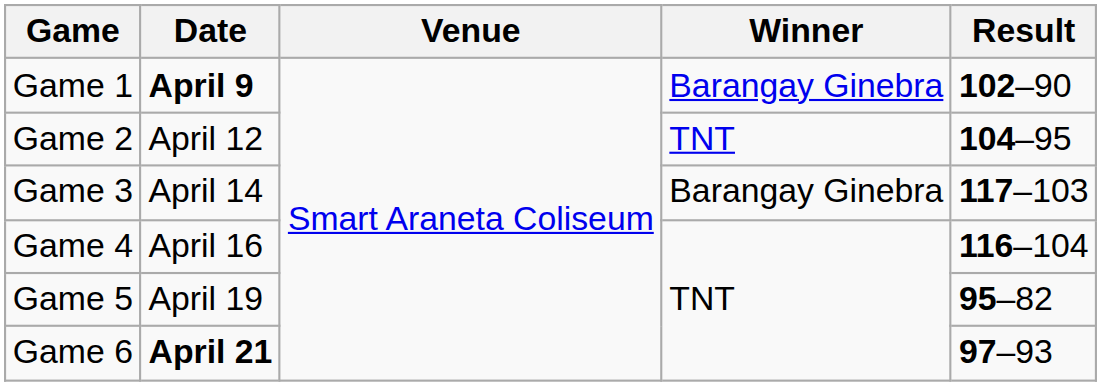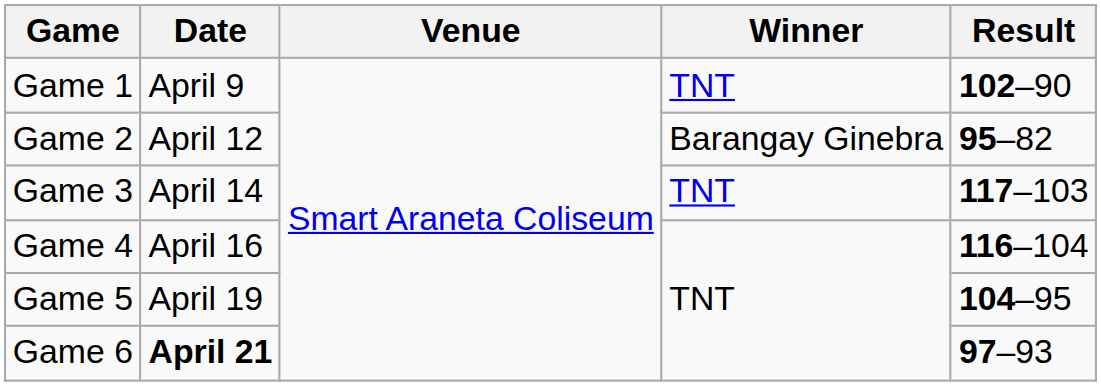Game 1 | Date: bold -> normal
Game 1 | Winner: Barangay Ginebra -> TNT
Game 2 | Winner: TNT -> Barangay Ginebra
Game 2 | Result: 104–95 -> 95–82
Game 3 | Winner: Barangay Ginebra -> TNT
Game 5 | Result: 95–82 -> 104–95
